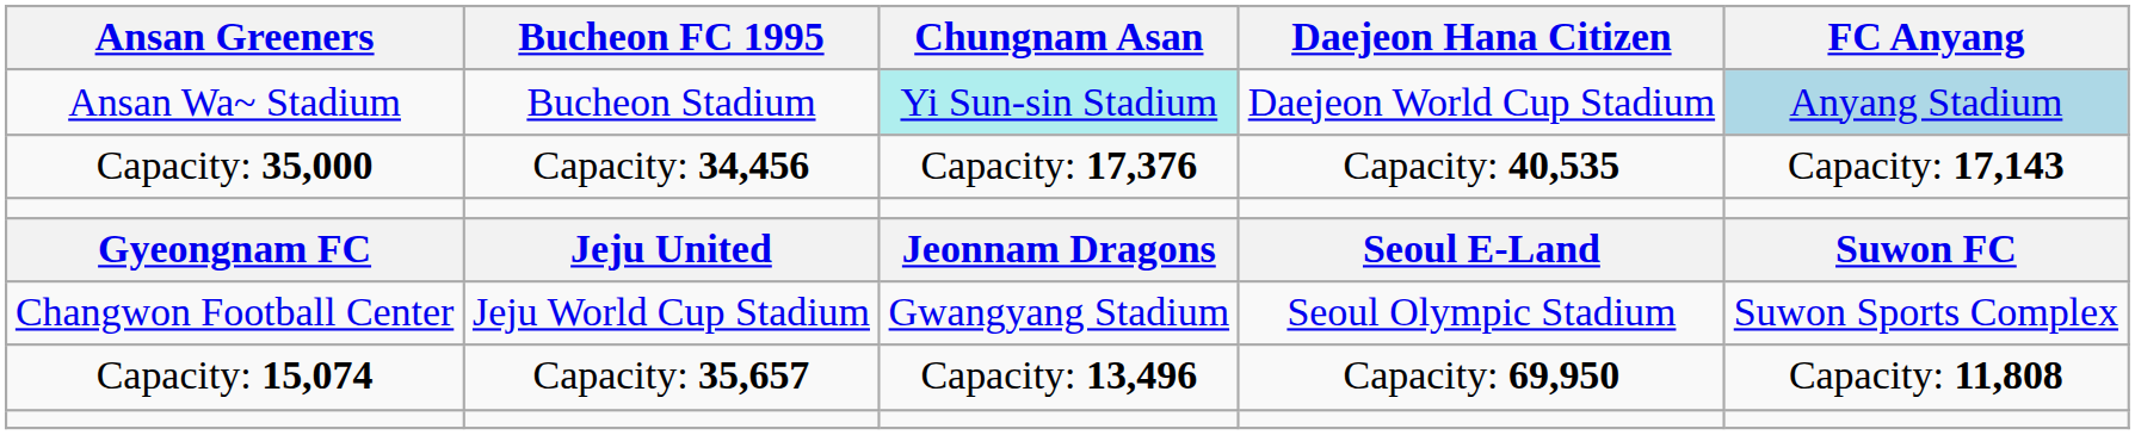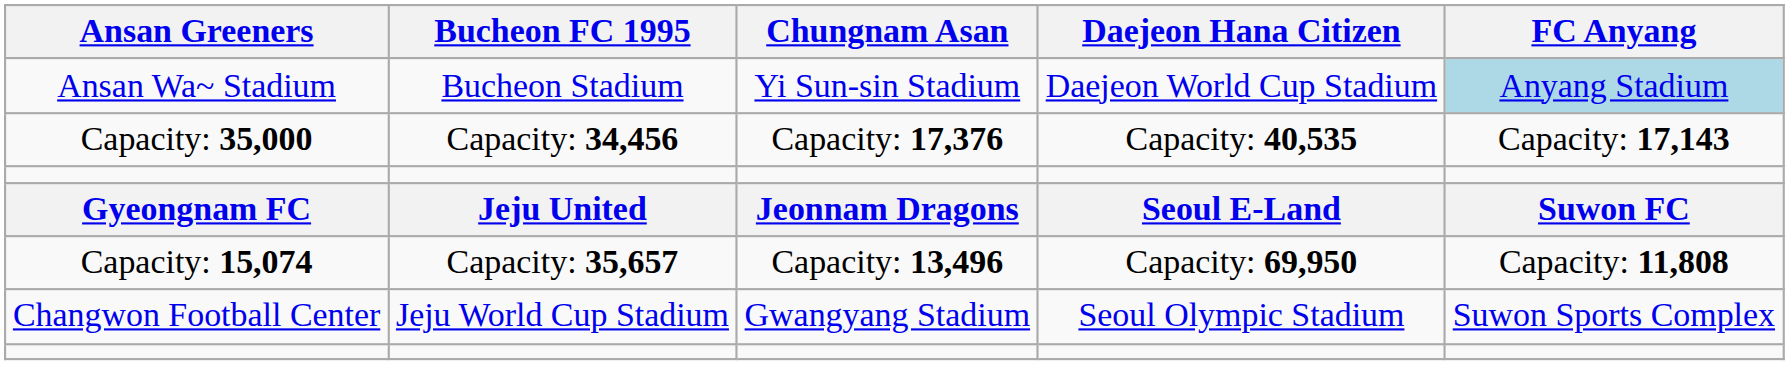Ansan Wa~ Stadium | Chungnam Asan: paleturquoise background -> no background
rows swapped: Changwon Football Center <-> Capacity: 15,074
